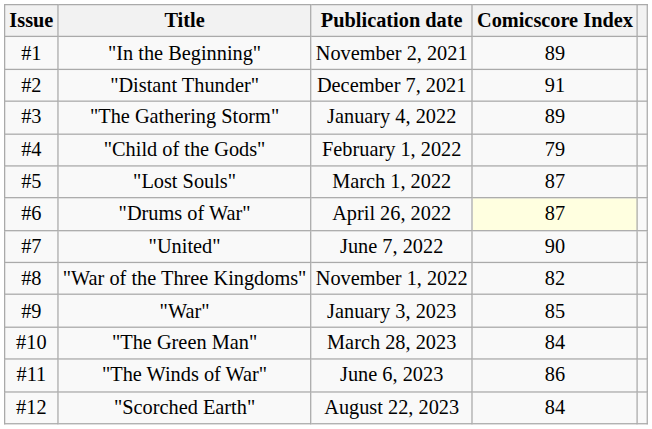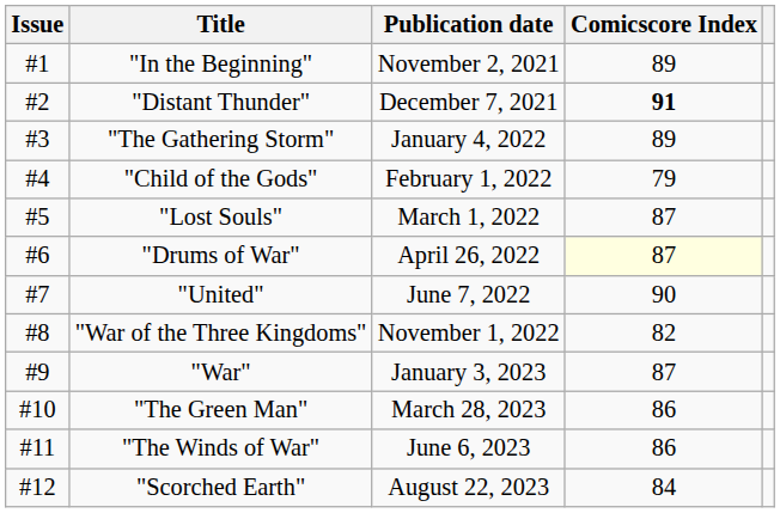"Distant Thunder" | Comicscore Index: normal -> bold
"War" | Comicscore Index: 85 -> 87
"The Green Man" | Comicscore Index: 84 -> 86
